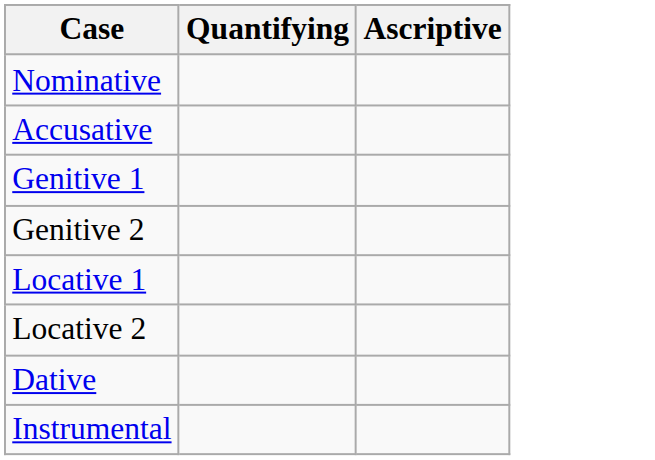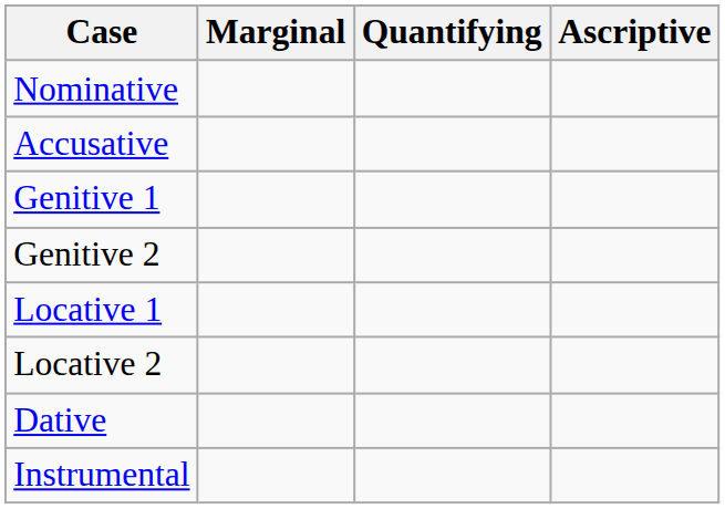+ column: Marginal
